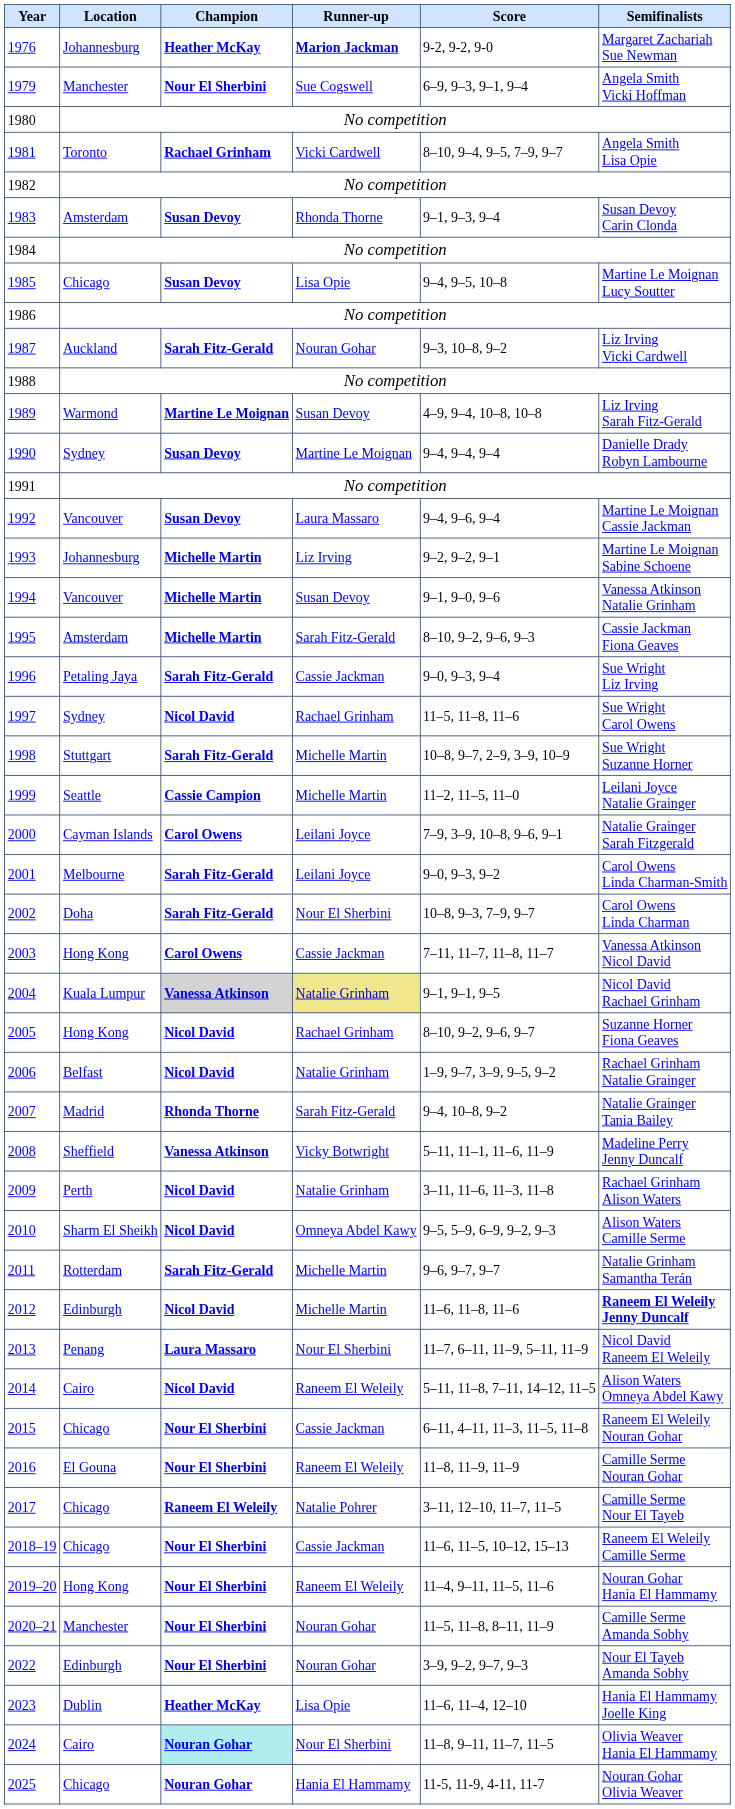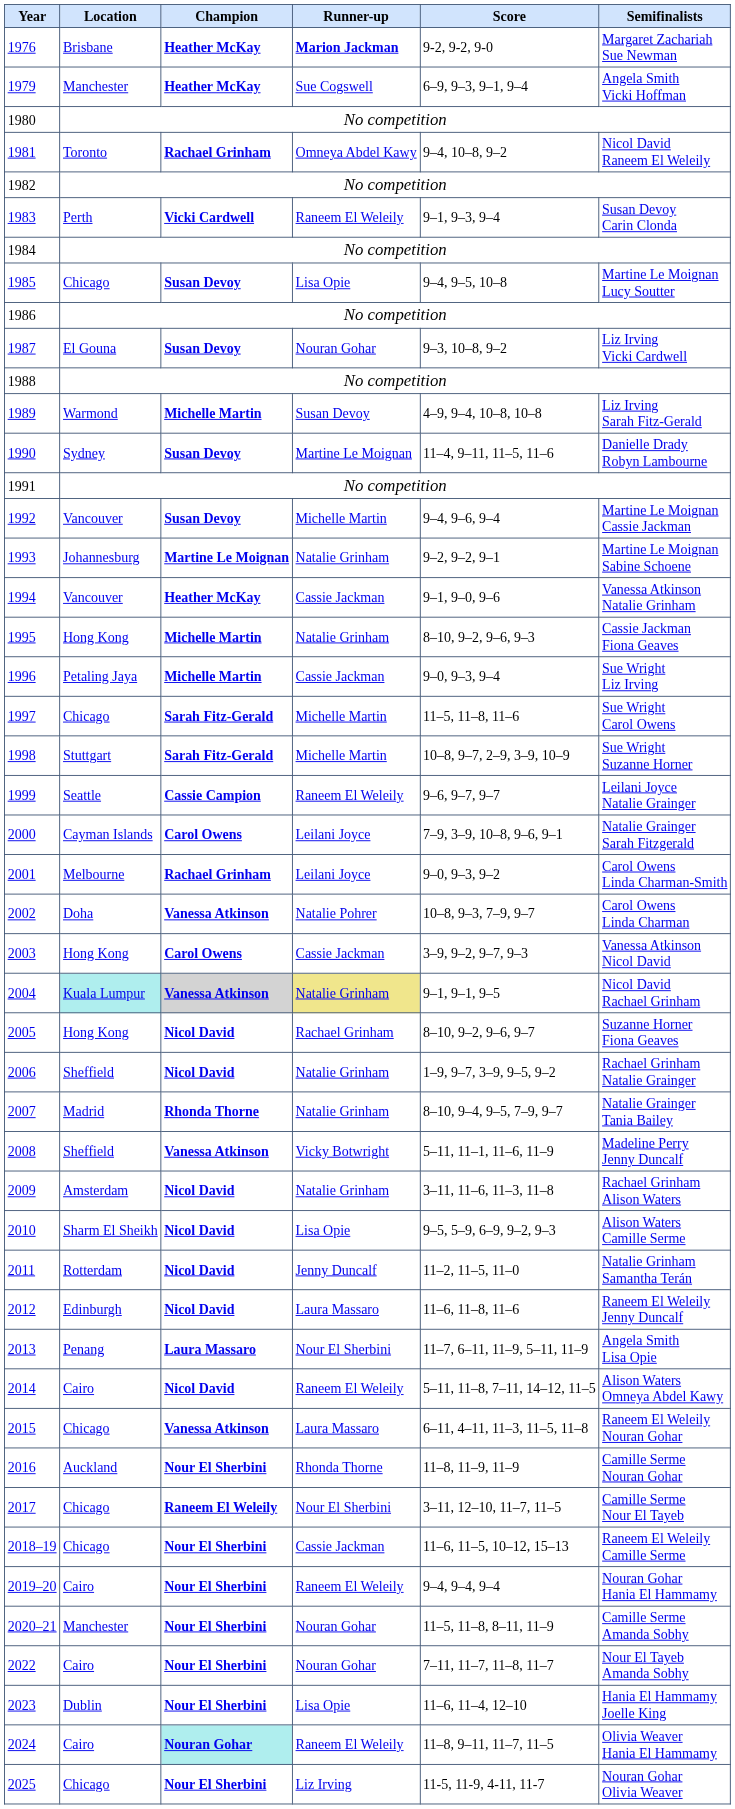1976 | Location: Johannesburg -> Brisbane
1979 | Champion: Nour El Sherbini -> Heather McKay
1981 | Runner-up: Vicki Cardwell -> Omneya Abdel Kawy
1981 | Score: 8–10, 9–4, 9–5, 7–9, 9–7 -> 9–4, 10–8, 9–2
1981 | Semifinalists: Angela Smith Lisa Opie -> Nicol David Raneem El Weleily
1983 | Location: Amsterdam -> Perth
1983 | Champion: Susan Devoy -> Vicki Cardwell
1983 | Runner-up: Rhonda Thorne -> Raneem El Weleily
1987 | Location: Auckland -> El Gouna
1987 | Champion: Sarah Fitz-Gerald -> Susan Devoy
1989 | Champion: Martine Le Moignan -> Michelle Martin
1990 | Score: 9–4, 9–4, 9–4 -> 11–4, 9–11, 11–5, 11–6
1992 | Runner-up: Laura Massaro -> Michelle Martin
1993 | Champion: Michelle Martin -> Martine Le Moignan
1993 | Runner-up: Liz Irving -> Natalie Grinham
1994 | Champion: Michelle Martin -> Heather McKay
1994 | Runner-up: Susan Devoy -> Cassie Jackman
1995 | Location: Amsterdam -> Hong Kong
1995 | Runner-up: Sarah Fitz-Gerald -> Natalie Grinham
1996 | Champion: Sarah Fitz-Gerald -> Michelle Martin
1997 | Location: Sydney -> Chicago
1997 | Champion: Nicol David -> Sarah Fitz-Gerald
1997 | Runner-up: Rachael Grinham -> Michelle Martin
1999 | Runner-up: Michelle Martin -> Raneem El Weleily
1999 | Score: 11–2, 11–5, 11–0 -> 9–6, 9–7, 9–7
2001 | Champion: Sarah Fitz-Gerald -> Rachael Grinham
2002 | Champion: Sarah Fitz-Gerald -> Vanessa Atkinson
2002 | Runner-up: Nour El Sherbini -> Natalie Pohrer
2003 | Score: 7–11, 11–7, 11–8, 11–7 -> 3–9, 9–2, 9–7, 9–3
2004 | Location: no background -> paleturquoise background
2006 | Location: Belfast -> Sheffield
2007 | Runner-up: Sarah Fitz-Gerald -> Natalie Grinham
2007 | Score: 9–4, 10–8, 9–2 -> 8–10, 9–4, 9–5, 7–9, 9–7
2009 | Location: Perth -> Amsterdam
2010 | Runner-up: Omneya Abdel Kawy -> Lisa Opie
2011 | Champion: Sarah Fitz-Gerald -> Nicol David
2011 | Runner-up: Michelle Martin -> Jenny Duncalf
2011 | Score: 9–6, 9–7, 9–7 -> 11–2, 11–5, 11–0
2012 | Runner-up: Michelle Martin -> Laura Massaro
2012 | Semifinalists: bold -> normal
2013 | Semifinalists: Nicol David Raneem El Weleily -> Angela Smith Lisa Opie
2015 | Champion: Nour El Sherbini -> Vanessa Atkinson
2015 | Runner-up: Cassie Jackman -> Laura Massaro
2016 | Location: El Gouna -> Auckland
2016 | Runner-up: Raneem El Weleily -> Rhonda Thorne
2017 | Runner-up: Natalie Pohrer -> Nour El Sherbini
2019–20 | Location: Hong Kong -> Cairo
2019–20 | Score: 11–4, 9–11, 11–5, 11–6 -> 9–4, 9–4, 9–4
2022 | Location: Edinburgh -> Cairo
2022 | Score: 3–9, 9–2, 9–7, 9–3 -> 7–11, 11–7, 11–8, 11–7
2023 | Champion: Heather McKay -> Nour El Sherbini
2024 | Runner-up: Nour El Sherbini -> Raneem El Weleily
2025 | Champion: Nouran Gohar -> Nour El Sherbini
2025 | Runner-up: Hania El Hammamy -> Liz Irving
